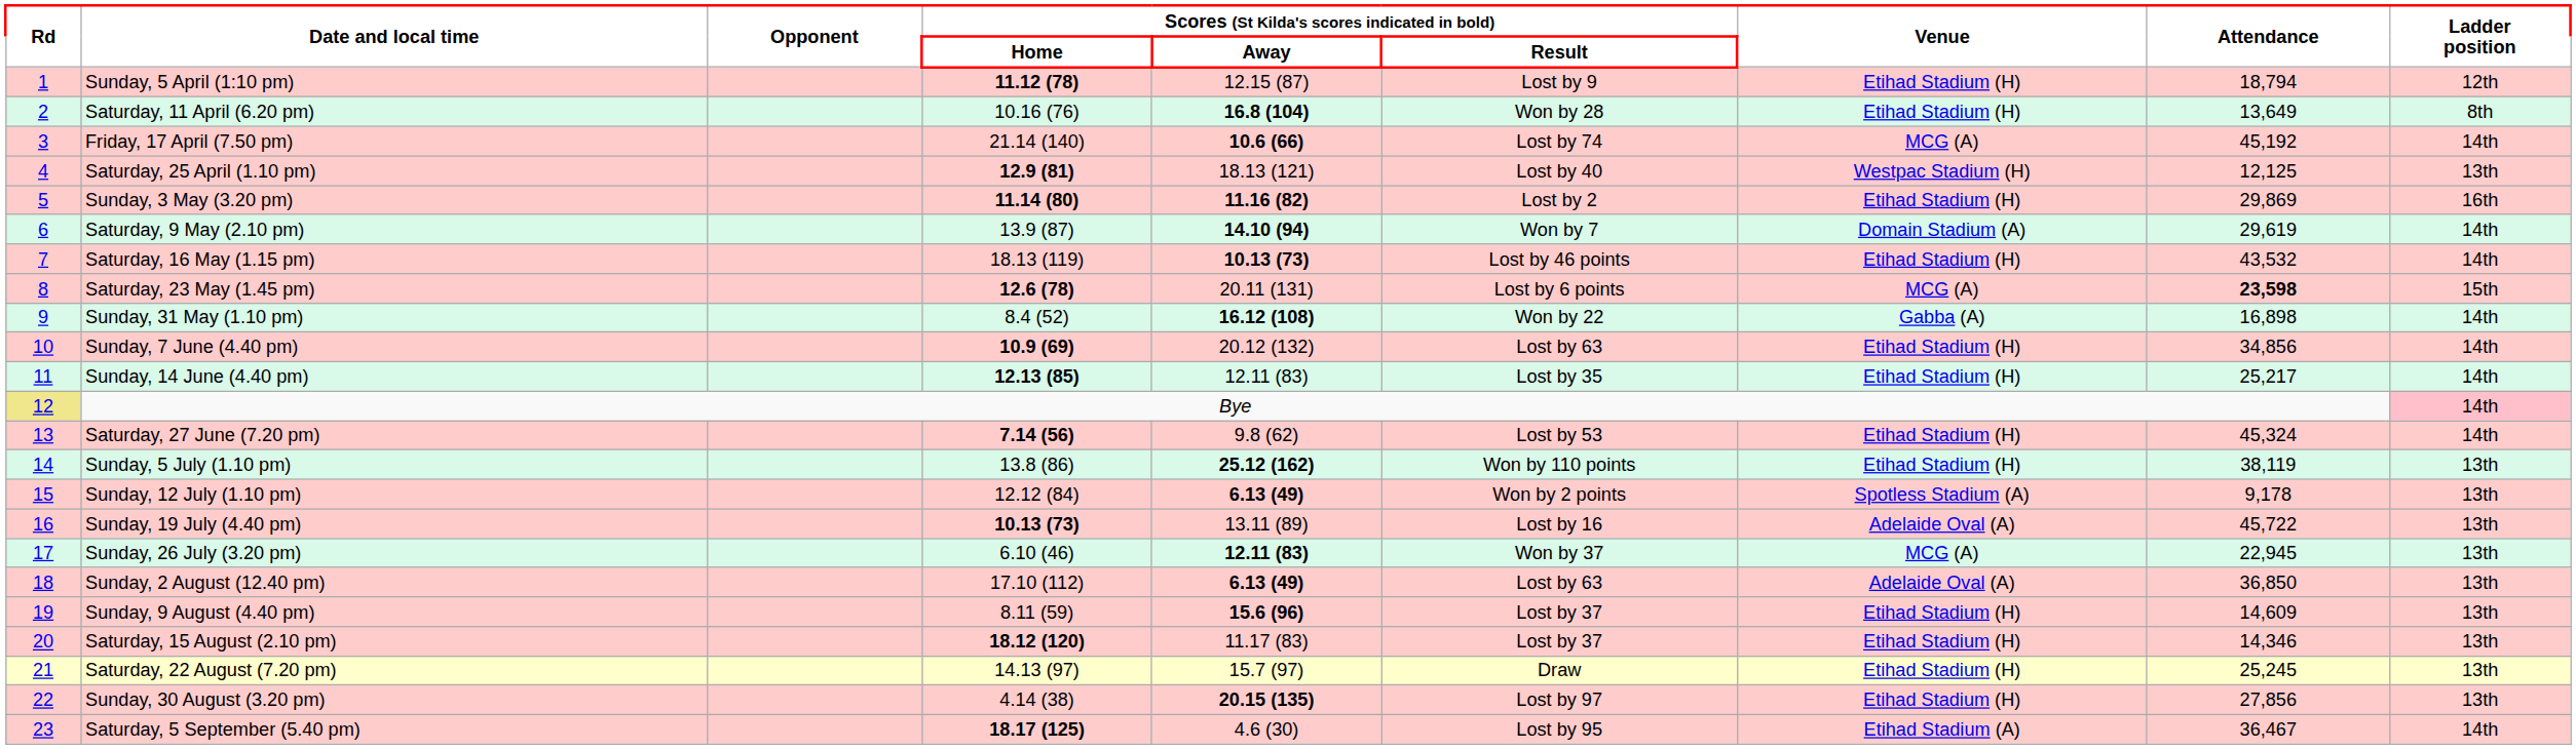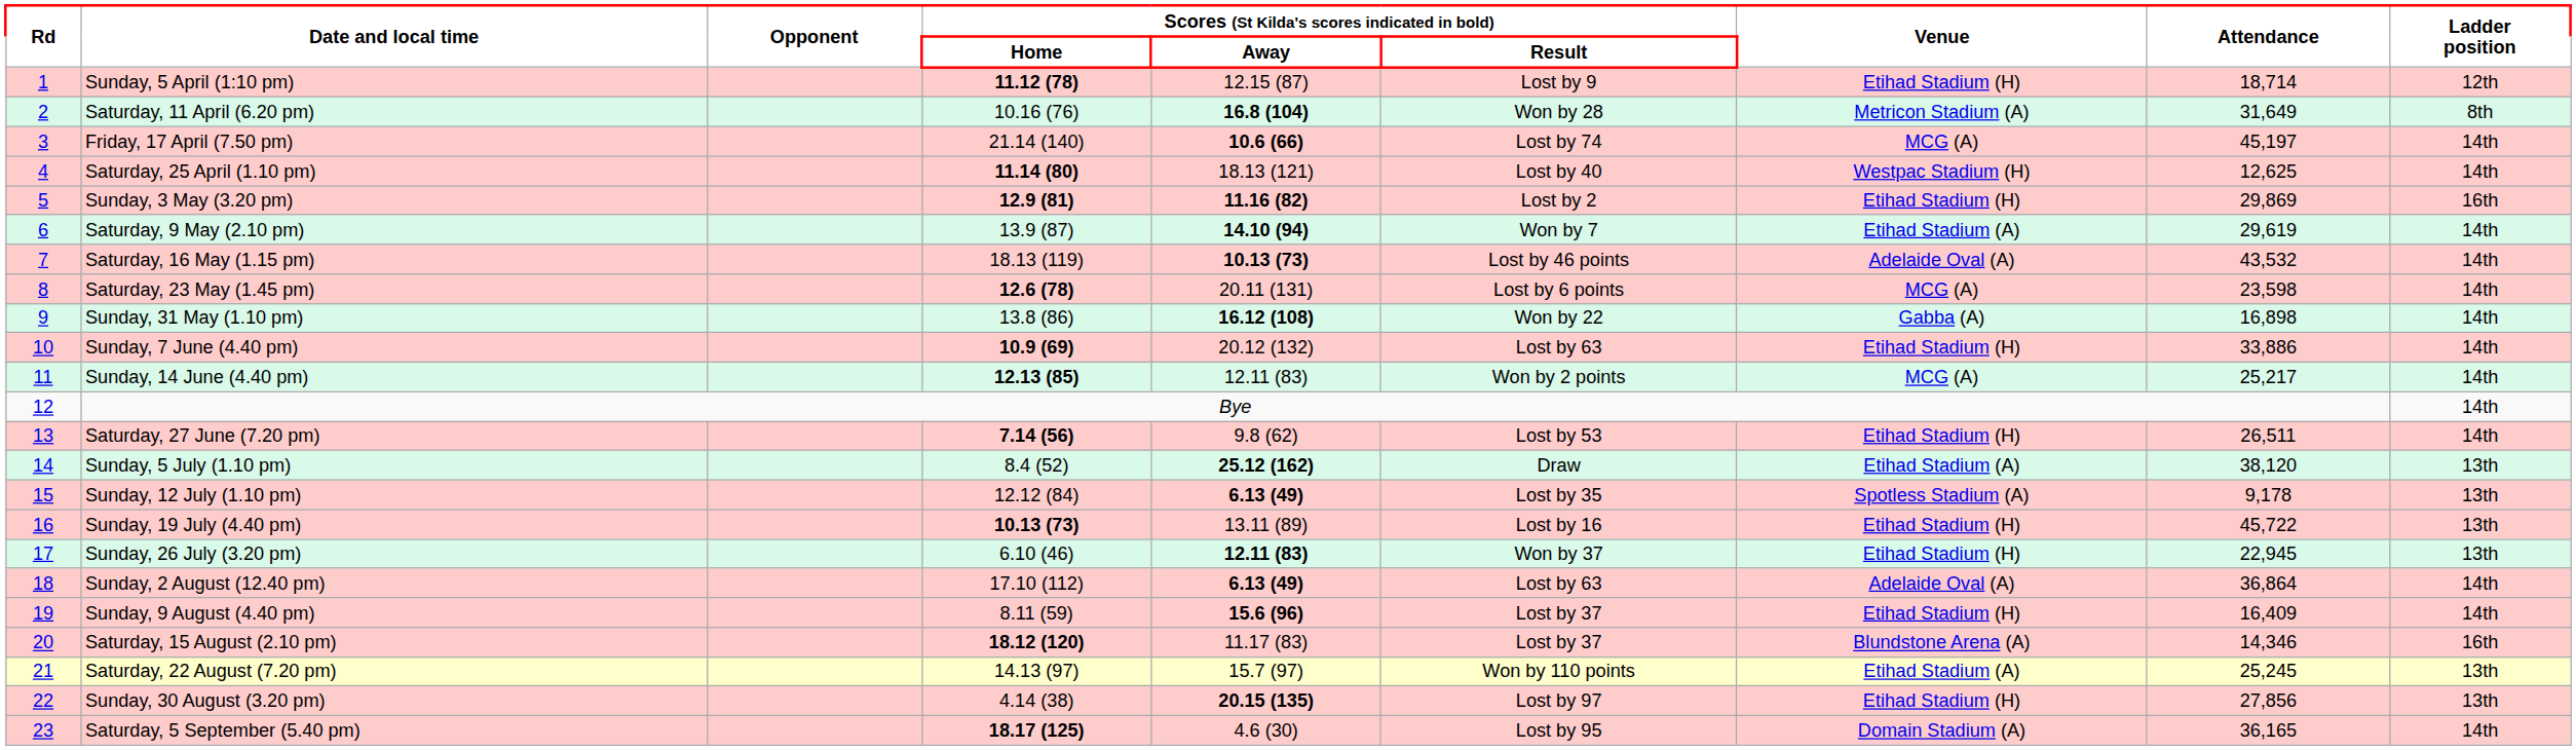Sunday, 5 April (1:10 pm) | column 8: 18,794 -> 18,714
Saturday, 11 April (6.20 pm) | column 7: Etihad Stadium (H) -> Metricon Stadium (A)
Saturday, 11 April (6.20 pm) | column 8: 13,649 -> 31,649
Friday, 17 April (7.50 pm) | column 8: 45,192 -> 45,197
Saturday, 25 April (1.10 pm) | column 4: 12.9 (81) -> 11.14 (80)
Saturday, 25 April (1.10 pm) | column 8: 12,125 -> 12,625
Saturday, 25 April (1.10 pm) | column 9: 13th -> 14th
Sunday, 3 May (3.20 pm) | column 4: 11.14 (80) -> 12.9 (81)
Saturday, 9 May (2.10 pm) | column 7: Domain Stadium (A) -> Etihad Stadium (A)
Saturday, 16 May (1.15 pm) | column 7: Etihad Stadium (H) -> Adelaide Oval (A)
Saturday, 23 May (1.45 pm) | column 8: bold -> normal
Saturday, 23 May (1.45 pm) | column 9: 15th -> 14th
Sunday, 31 May (1.10 pm) | column 4: 8.4 (52) -> 13.8 (86)
Sunday, 7 June (4.40 pm) | column 8: 34,856 -> 33,886
Sunday, 14 June (4.40 pm) | column 6: Lost by 35 -> Won by 2 points
Sunday, 14 June (4.40 pm) | column 7: Etihad Stadium (H) -> MCG (A)
Bye | column 1: khaki background -> no background
Bye | column 9: pink background -> no background
Saturday, 27 June (7.20 pm) | column 8: 45,324 -> 26,511
Sunday, 5 July (1.10 pm) | column 4: 13.8 (86) -> 8.4 (52)
Sunday, 5 July (1.10 pm) | column 6: Won by 110 points -> Draw
Sunday, 5 July (1.10 pm) | column 7: Etihad Stadium (H) -> Etihad Stadium (A)
Sunday, 5 July (1.10 pm) | column 8: 38,119 -> 38,120
Sunday, 12 July (1.10 pm) | column 6: Won by 2 points -> Lost by 35
Sunday, 19 July (4.40 pm) | column 7: Adelaide Oval (A) -> Etihad Stadium (H)
Sunday, 26 July (3.20 pm) | column 7: MCG (A) -> Etihad Stadium (H)
Sunday, 2 August (12.40 pm) | column 8: 36,850 -> 36,864
Sunday, 2 August (12.40 pm) | column 9: 13th -> 14th
Sunday, 9 August (4.40 pm) | column 8: 14,609 -> 16,409
Sunday, 9 August (4.40 pm) | column 9: 13th -> 14th
Saturday, 15 August (2.10 pm) | column 7: Etihad Stadium (H) -> Blundstone Arena (A)
Saturday, 15 August (2.10 pm) | column 9: 13th -> 16th
Saturday, 22 August (7.20 pm) | column 6: Draw -> Won by 110 points
Saturday, 22 August (7.20 pm) | column 7: Etihad Stadium (H) -> Etihad Stadium (A)
Saturday, 5 September (5.40 pm) | column 7: Etihad Stadium (A) -> Domain Stadium (A)
Saturday, 5 September (5.40 pm) | column 8: 36,467 -> 36,165
